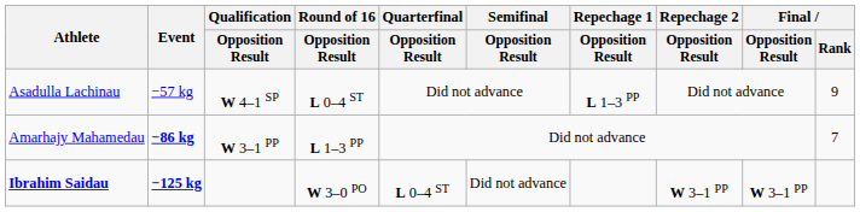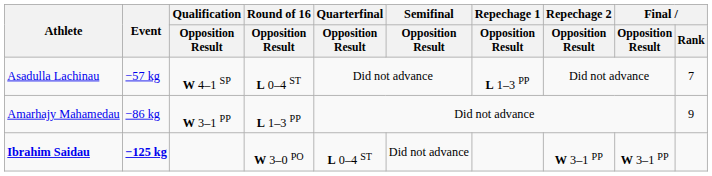Asadulla Lachinau | Final / Rank: 9 -> 7
Amarhajy Mahamedau | Event: bold -> normal
Amarhajy Mahamedau | Final / Rank: 7 -> 9
